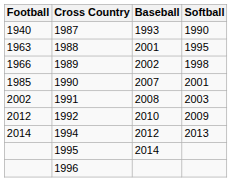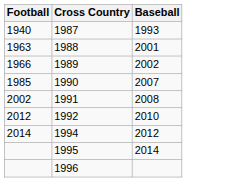- column: Softball | 1990 | 1995 | 1998 | 2001 | 2003 | 2009 | 2013
